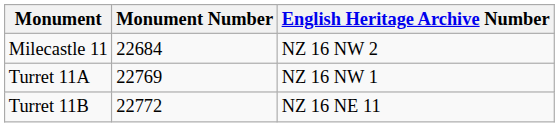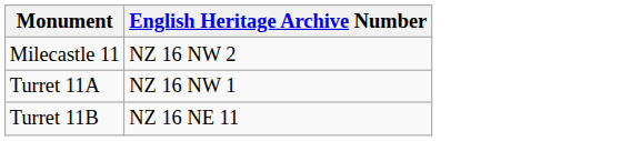- column: Monument Number | 22684 | 22769 | 22772
